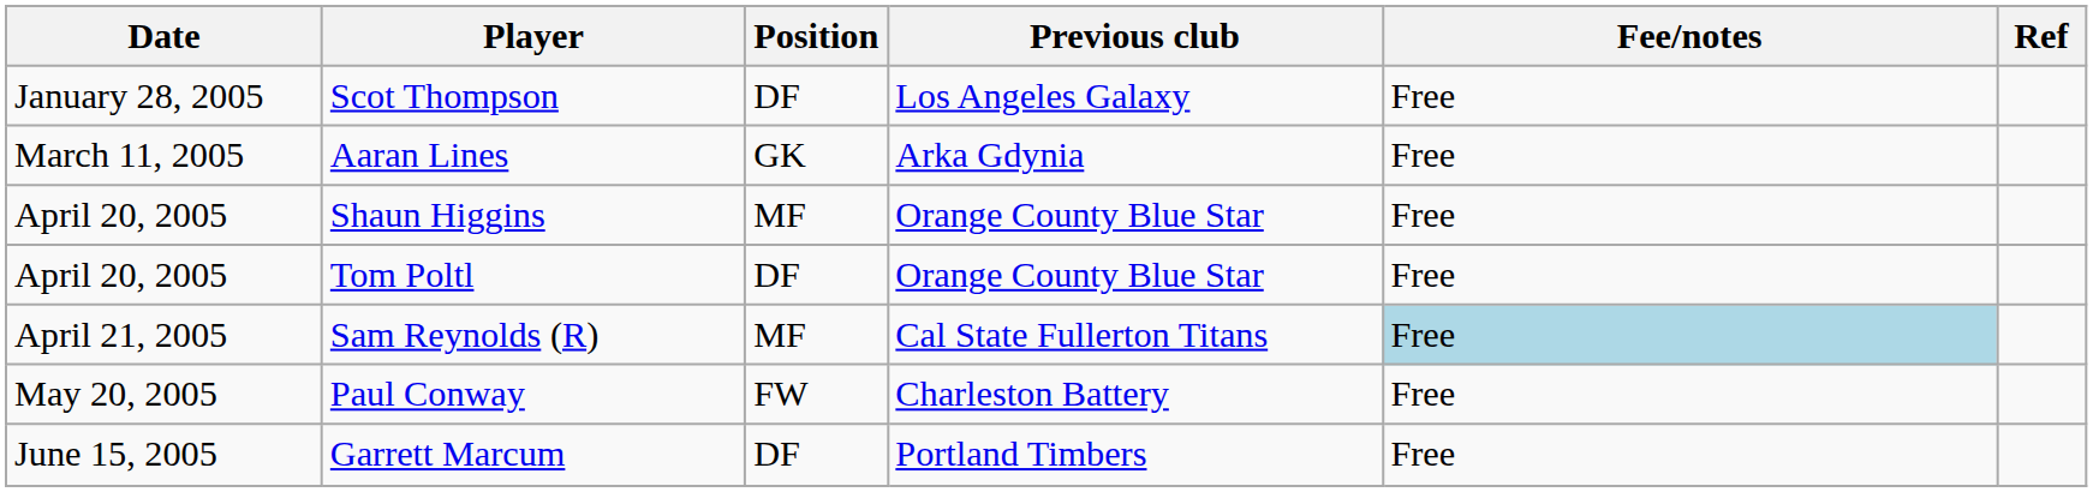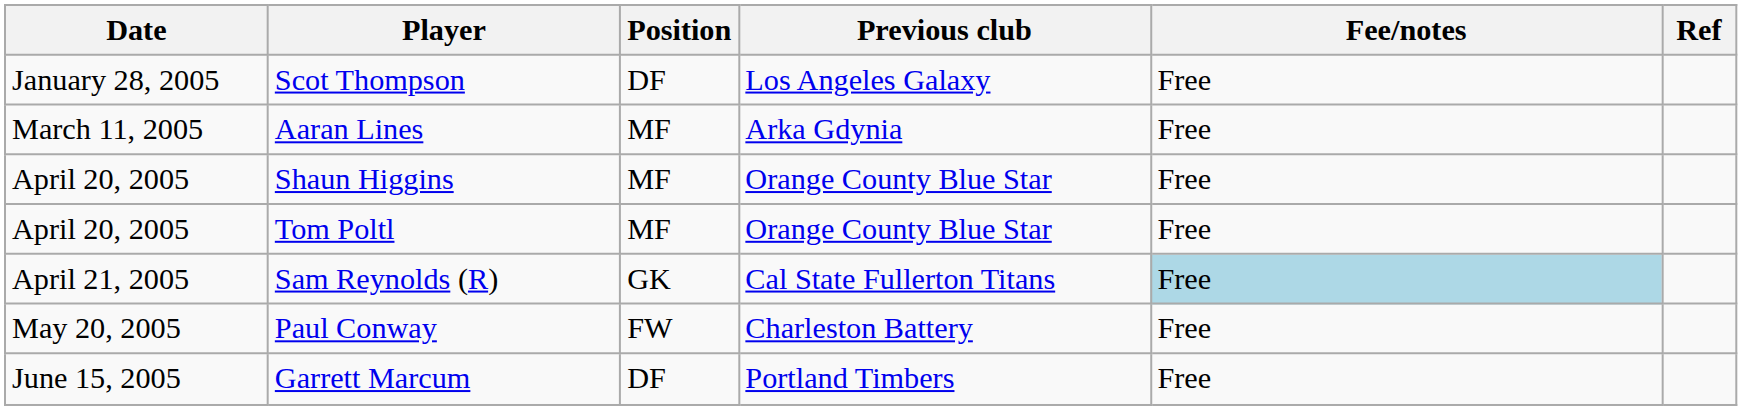Aaran Lines | Position: GK -> MF
Tom Poltl | Position: DF -> MF
Sam Reynolds (R) | Position: MF -> GK
